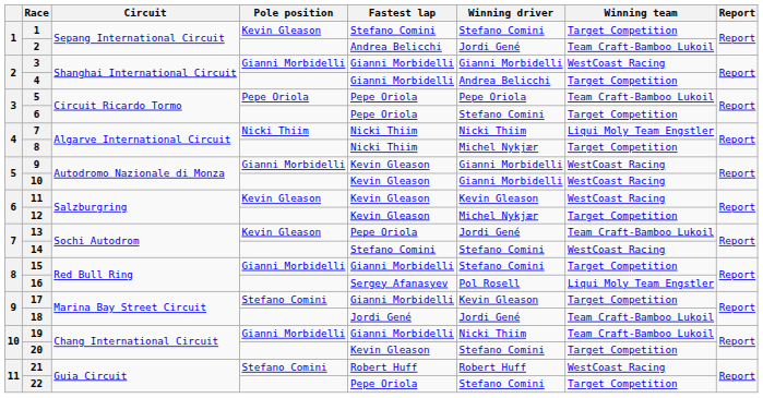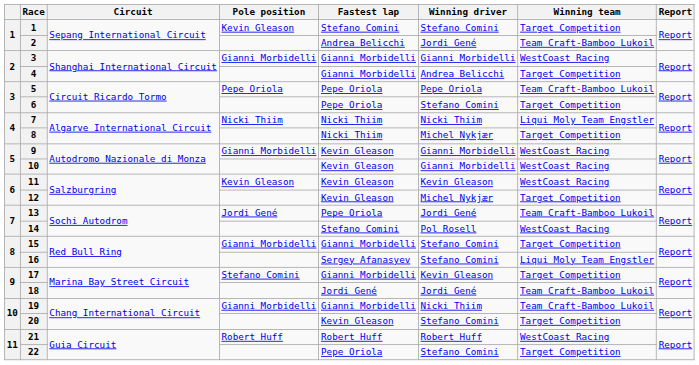13 | Pole position: Kevin Gleason -> Jordi Gené
14 | Winning driver: Stefano Comini -> Pol Rosell
16 | Winning driver: Pol Rosell -> Stefano Comini
21 | Pole position: Stefano Comini -> Robert Huff
